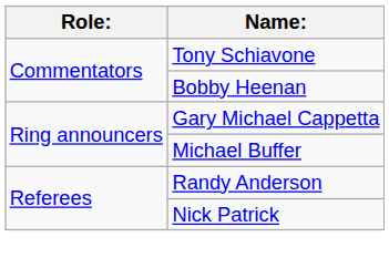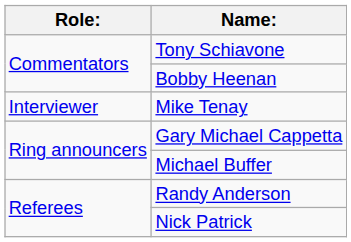+ row: Interviewer | Mike Tenay
